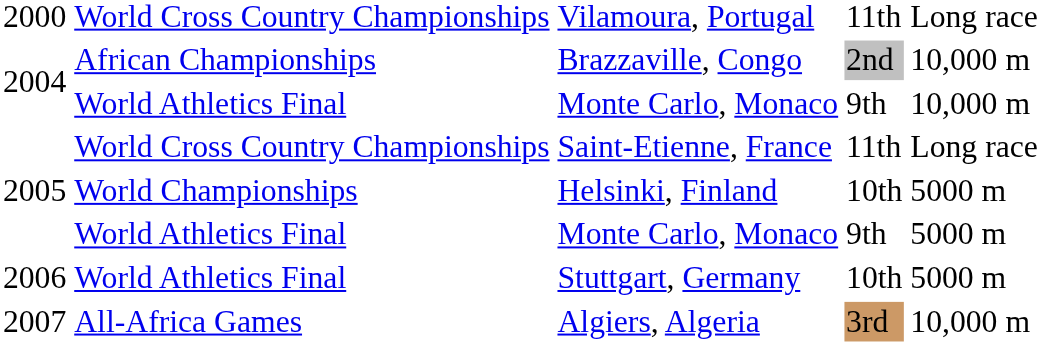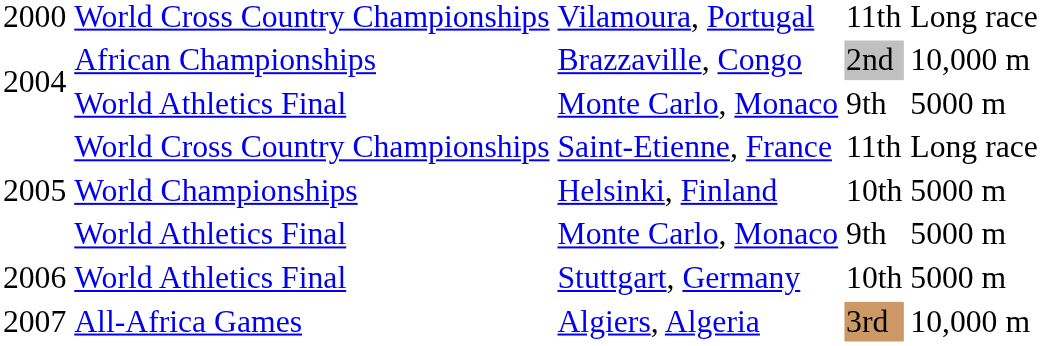2004 / Monte Carlo, Monaco | column 5: 10,000 m -> 5000 m
